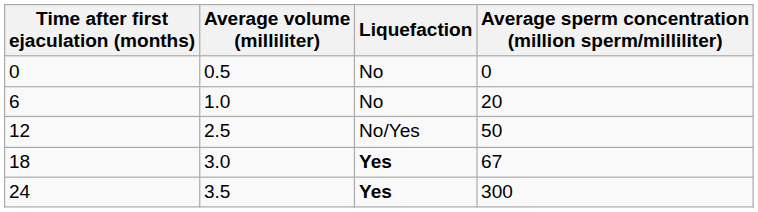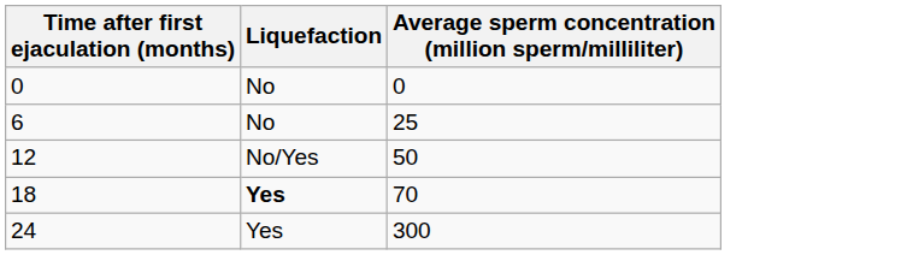- column: Average volume (milliliter) | 0.5 | 1.0 | 2.5 | 3.0 | 3.5
6 | Average sperm concentration (million sperm/milliliter): 20 -> 25
18 | Average sperm concentration (million sperm/milliliter): 67 -> 70
24 | Liquefaction: bold -> normal
